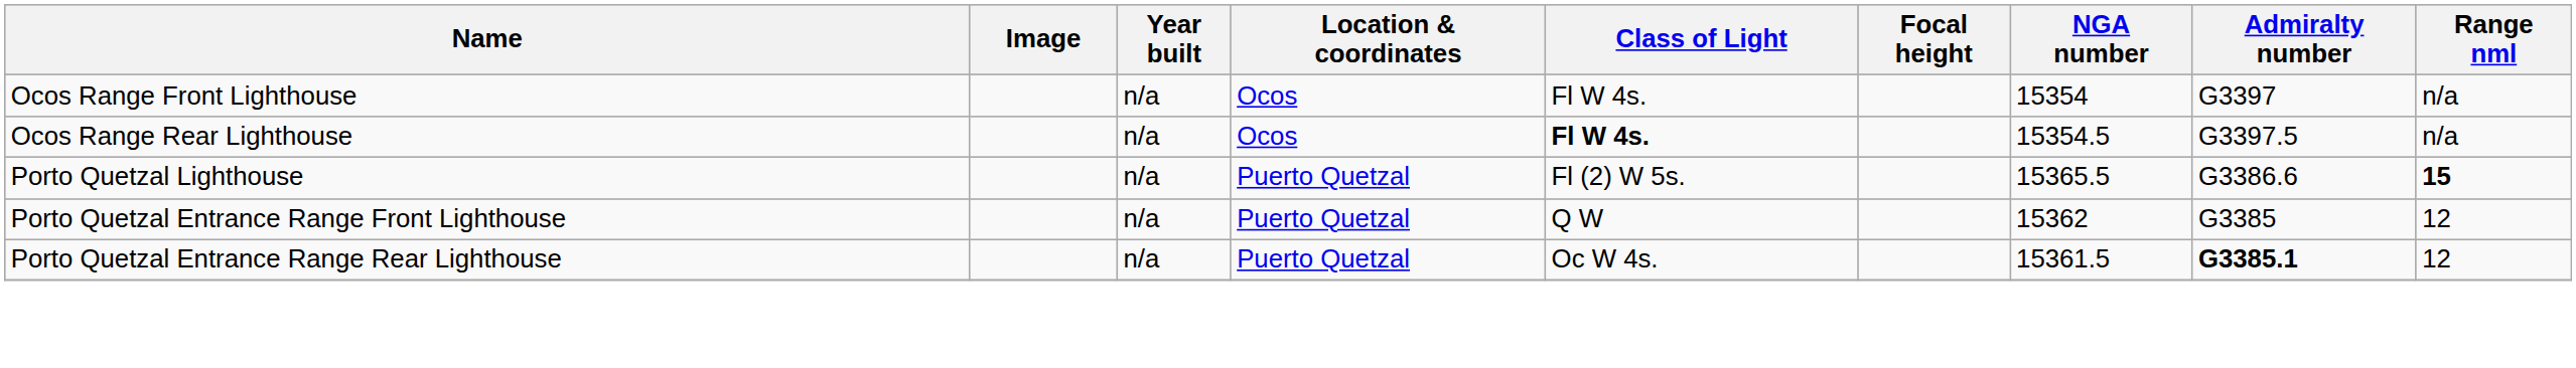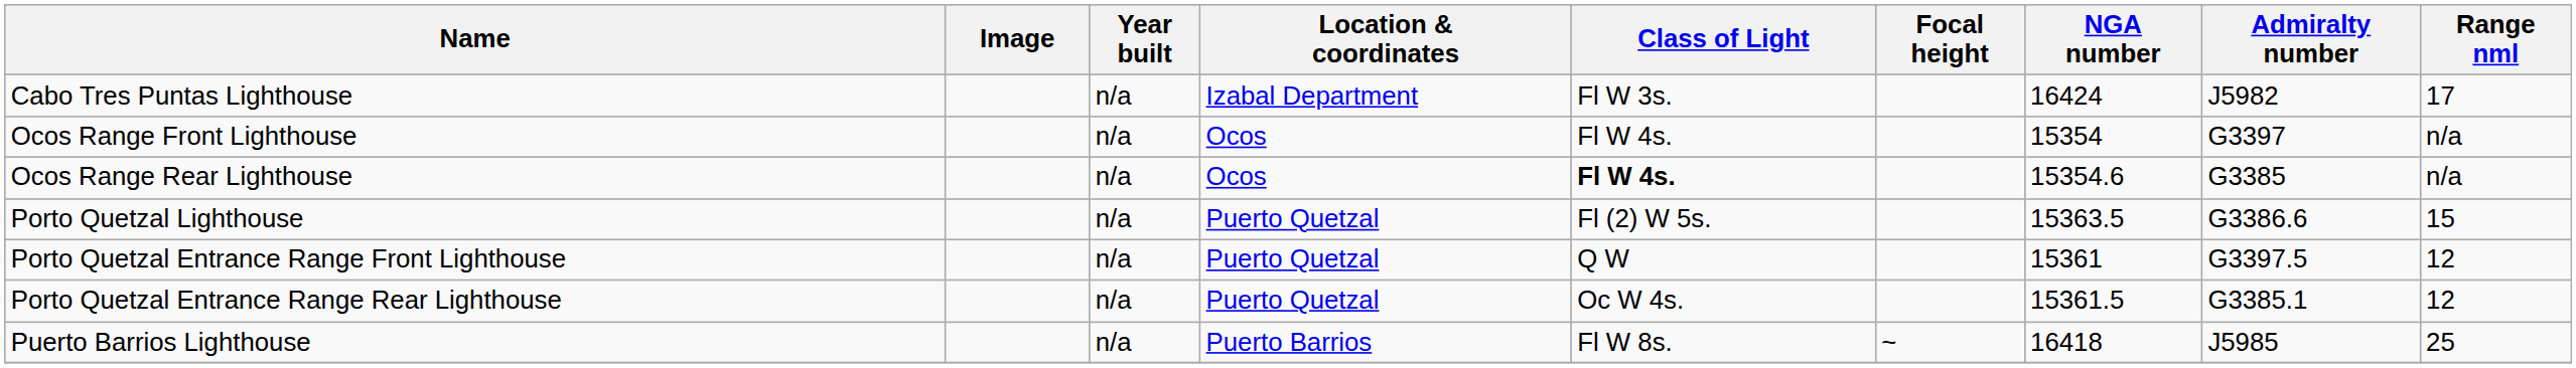+ row: Cabo Tres Puntas Lighthouse | n/a | Izabal Department | Fl W 3s. | 16424 | J5982 | 17
Ocos Range Rear Lighthouse | NGA number: 15354.5 -> 15354.6
Ocos Range Rear Lighthouse | Admiralty number: G3397.5 -> G3385
Porto Quetzal Lighthouse | NGA number: 15365.5 -> 15363.5
Porto Quetzal Lighthouse | Range nml: bold -> normal
Porto Quetzal Entrance Range Front Lighthouse | NGA number: 15362 -> 15361
Porto Quetzal Entrance Range Front Lighthouse | Admiralty number: G3385 -> G3397.5
Porto Quetzal Entrance Range Rear Lighthouse | Admiralty number: bold -> normal
+ row: Puerto Barrios Lighthouse | n/a | Puerto Barrios | Fl W 8s. | ~ | 16418 | J5985 | 25
